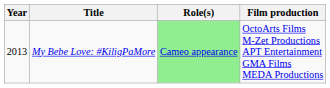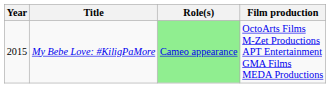My Bebe Love: #KiligPaMore | Year: 2013 -> 2015
